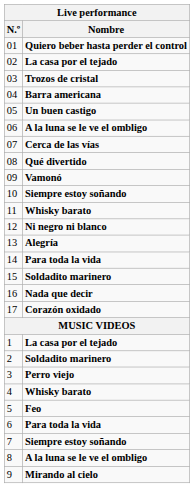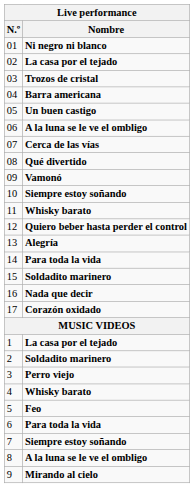01 | Nombre: Quiero beber hasta perder el control -> Ni negro ni blanco
12 | Nombre: Ni negro ni blanco -> Quiero beber hasta perder el control
